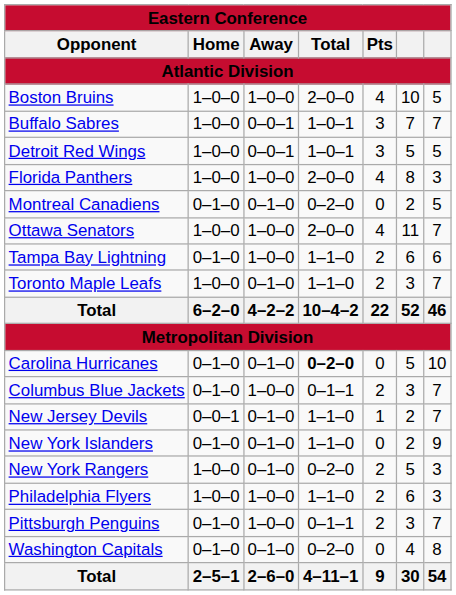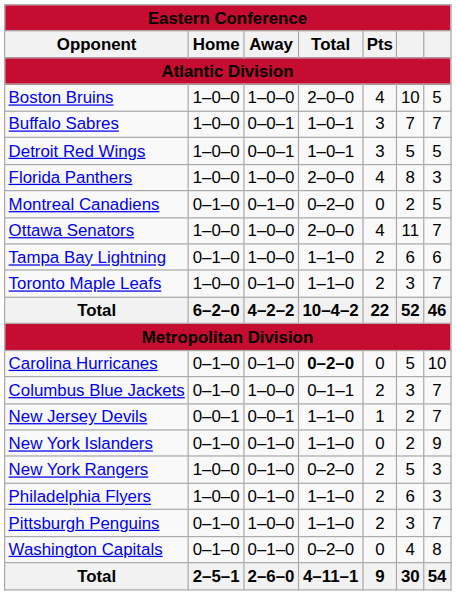New Jersey Devils | column 3: 0–1–0 -> 0–0–1
Philadelphia Flyers | column 3: 1–0–0 -> 0–1–0
Pittsburgh Penguins | column 4: 0–1–1 -> 1–1–0
